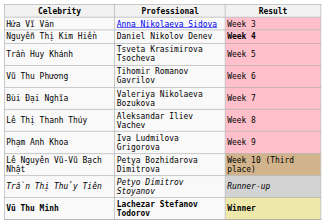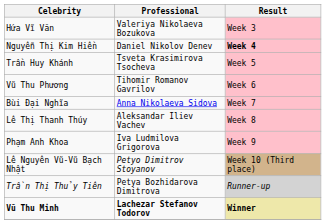Hứa Vĩ Văn | Professional: Anna Nikolaeva Sidova -> Valeriya Nikolaeva Bozukova
Bùi Đại Nghĩa | Professional: Valeriya Nikolaeva Bozukova -> Anna Nikolaeva Sidova
Lê Nguyên Vũ-Vũ Bạch Nhật | Professional: Petya Bozhidarova Dimitrova -> Petyo Dimitrov Stoyanov
Trần Thị Thủy Tiên | Professional: Petyo Dimitrov Stoyanov -> Petya Bozhidarova Dimitrova
